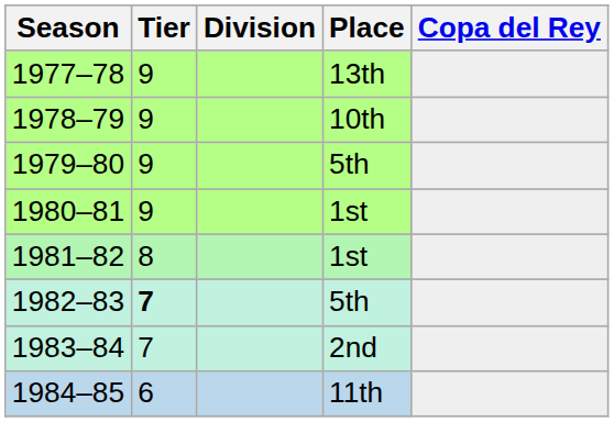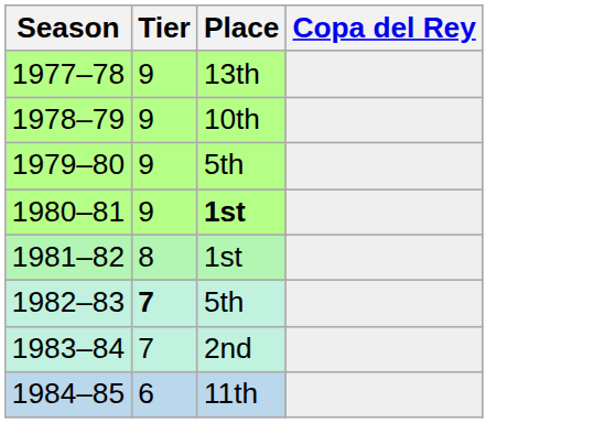- column: Division
1980–81 | Place: normal -> bold
